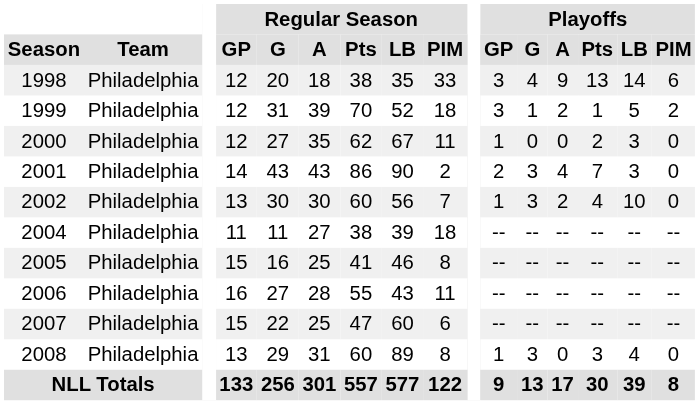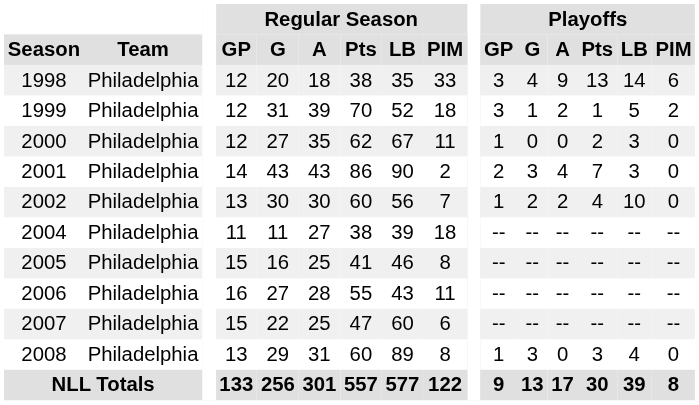2002 | Playoffs / G: 3 -> 2
